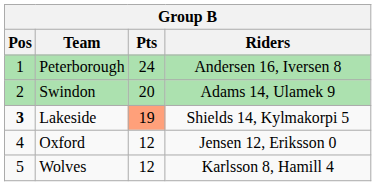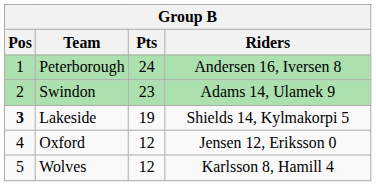Swindon | Pts: 20 -> 23
Lakeside | Pts: lightsalmon background -> no background
